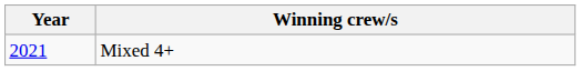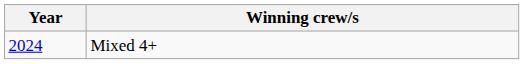Mixed 4+ | Year: 2021 -> 2024
